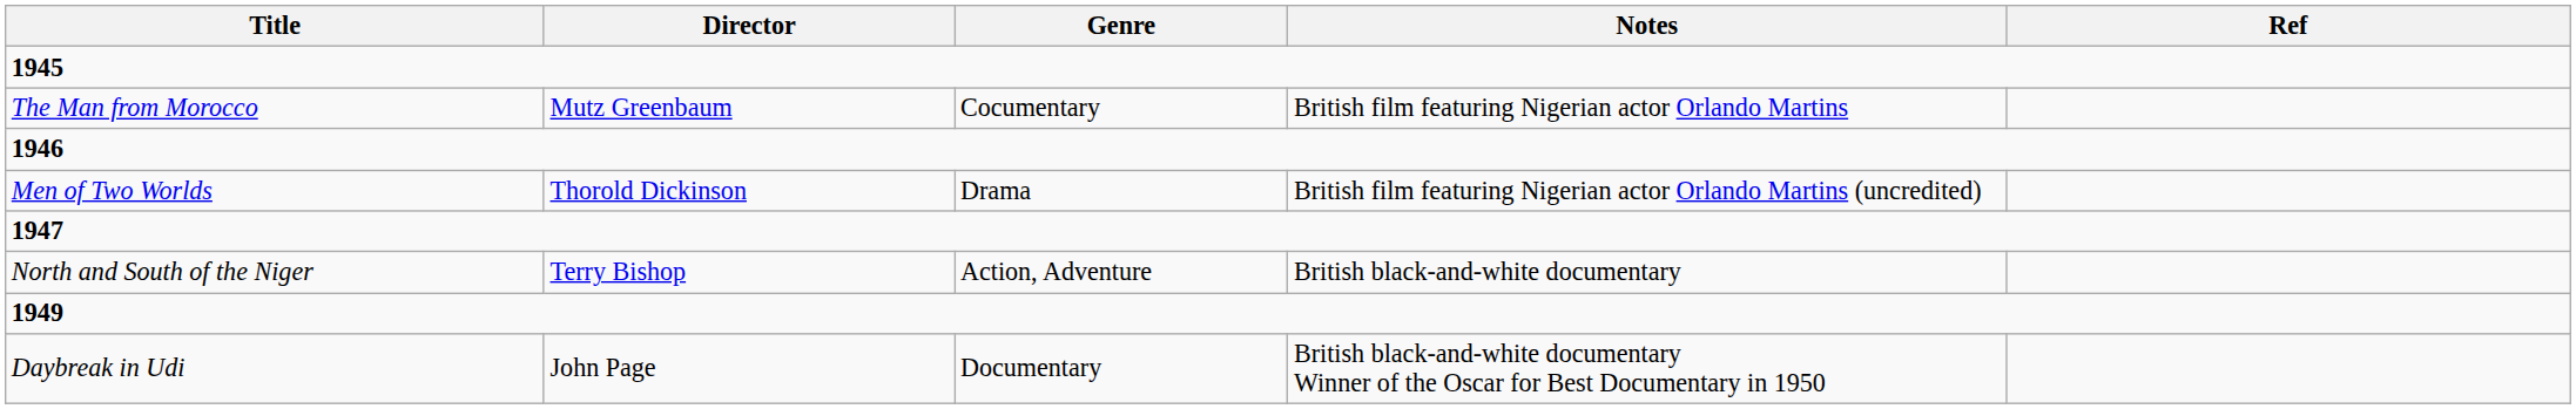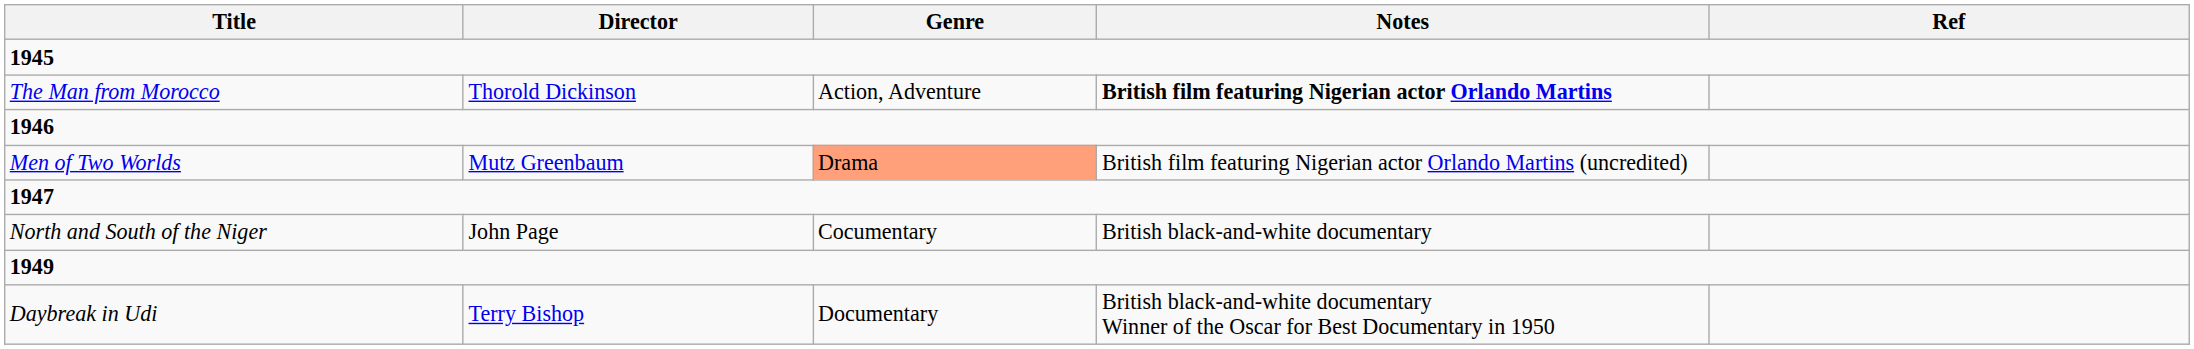The Man from Morocco | Director: Mutz Greenbaum -> Thorold Dickinson
The Man from Morocco | Genre: Cocumentary -> Action, Adventure
The Man from Morocco | Notes: normal -> bold
Men of Two Worlds | Director: Thorold Dickinson -> Mutz Greenbaum
Men of Two Worlds | Genre: no background -> lightsalmon background
North and South of the Niger | Director: Terry Bishop -> John Page
North and South of the Niger | Genre: Action, Adventure -> Cocumentary
Daybreak in Udi | Director: John Page -> Terry Bishop
